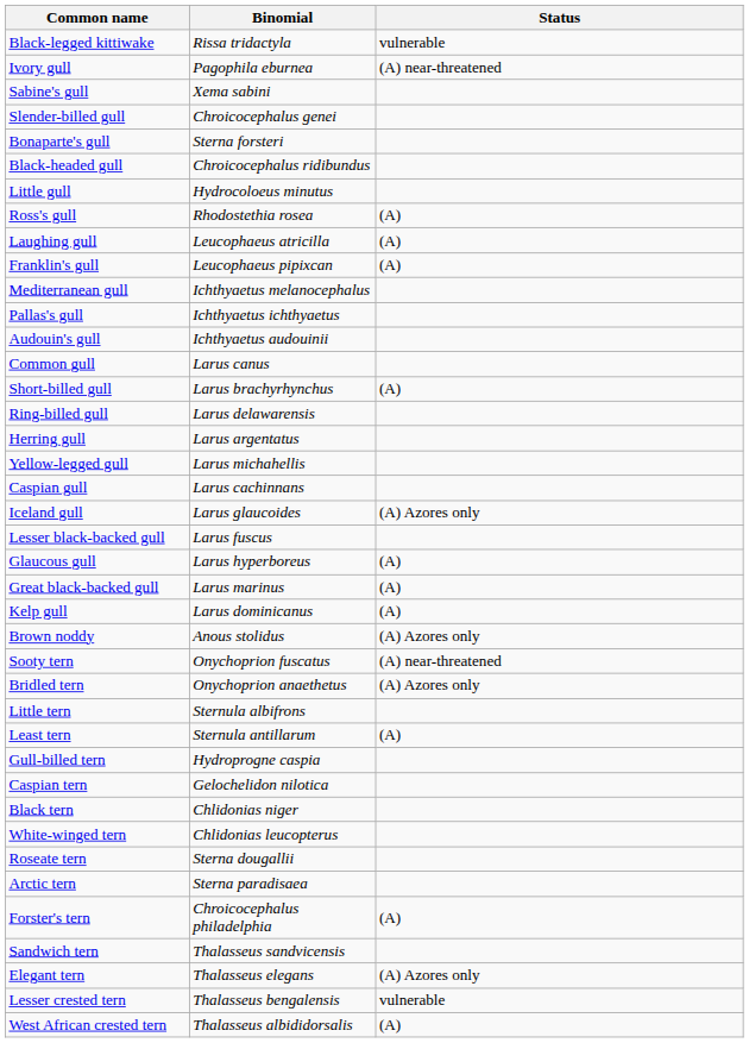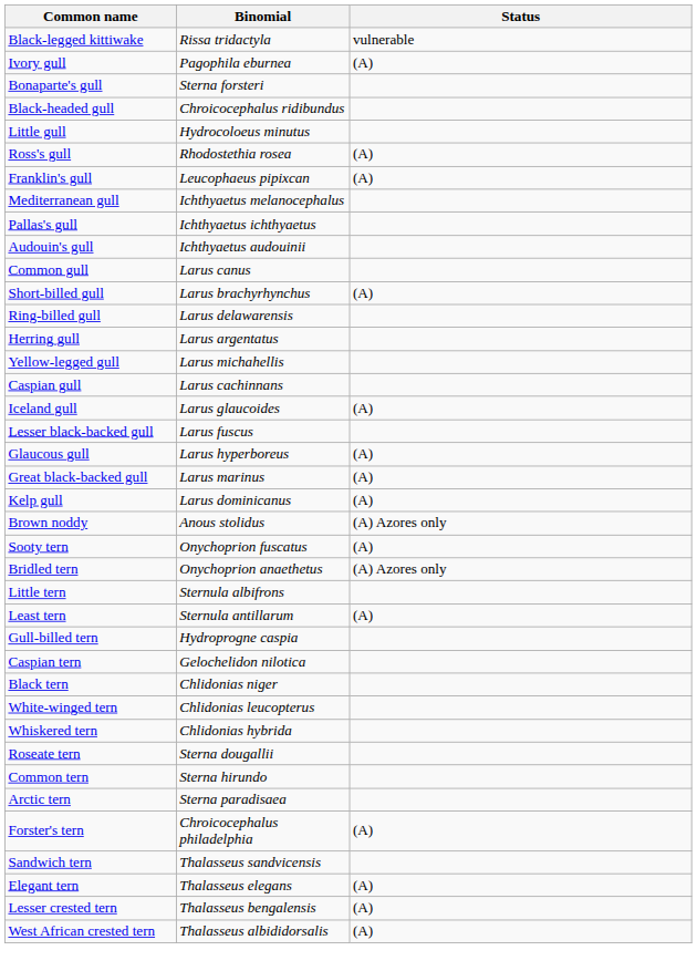Ivory gull | Status: (A) near-threatened -> (A)
- row: Sabine's gull | Xema sabini
- row: Slender-billed gull | Chroicocephalus genei
- row: Laughing gull | Leucophaeus atricilla | (A)
Iceland gull | Status: (A) Azores only -> (A)
Sooty tern | Status: (A) near-threatened -> (A)
+ row: Whiskered tern | Chlidonias hybrida
+ row: Common tern | Sterna hirundo
Elegant tern | Status: (A) Azores only -> (A)
Lesser crested tern | Status: vulnerable -> (A)
